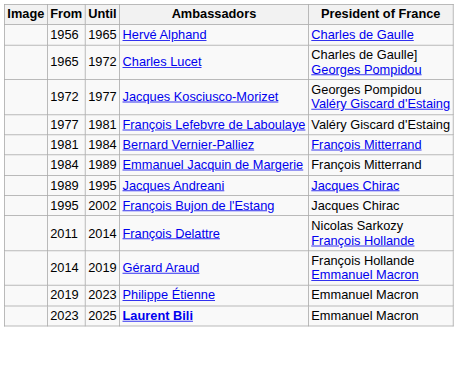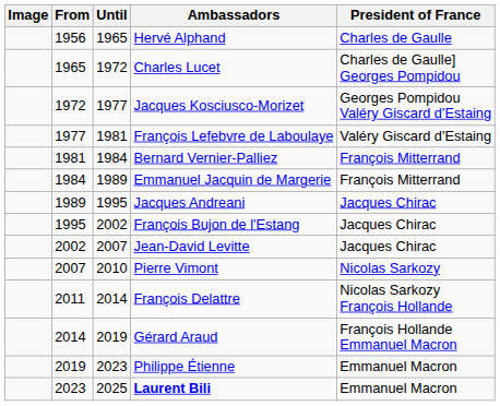+ row: 2002 | 2007 | Jean-David Levitte | Jacques Chirac
+ row: 2007 | 2010 | Pierre Vimont | Nicolas Sarkozy
